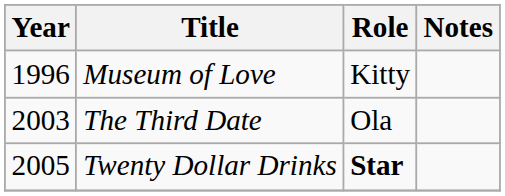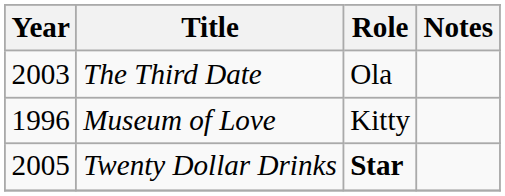rows swapped: Museum of Love <-> The Third Date
